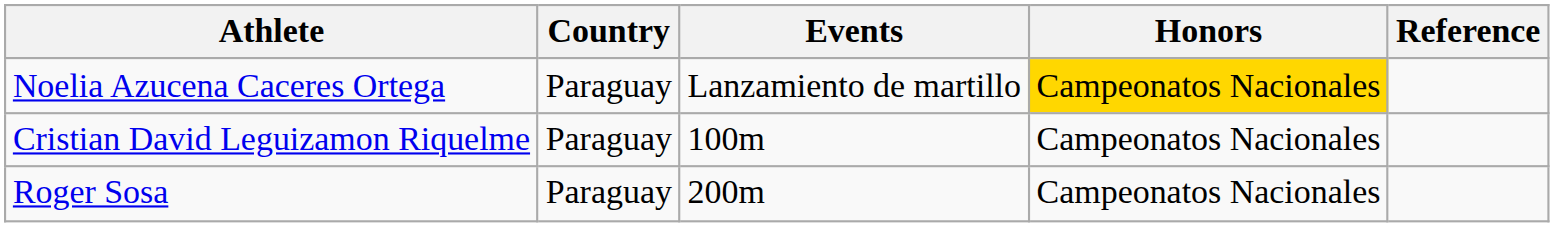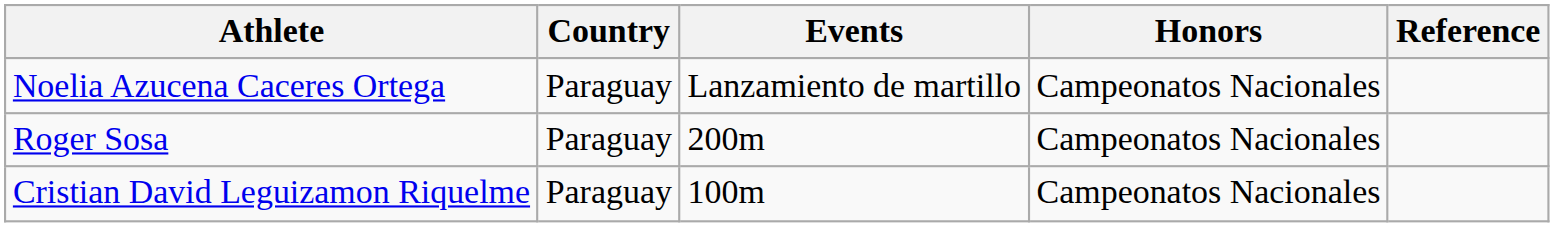Noelia Azucena Caceres Ortega | Honors: gold background -> no background
rows swapped: Roger Sosa <-> Cristian David Leguizamon Riquelme
